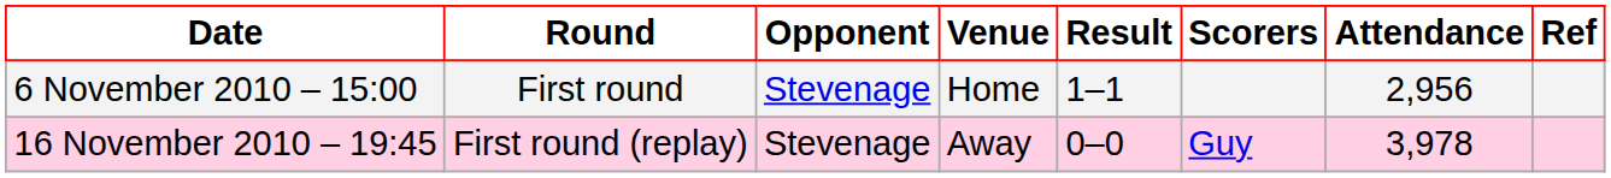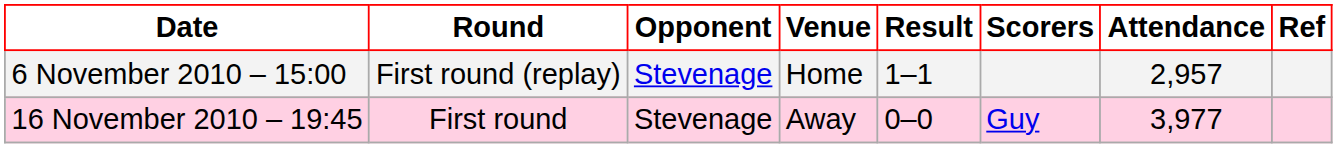6 November 2010 – 15:00 | Round: First round -> First round (replay)
6 November 2010 – 15:00 | Attendance: 2,956 -> 2,957
16 November 2010 – 19:45 | Round: First round (replay) -> First round
16 November 2010 – 19:45 | Attendance: 3,978 -> 3,977
